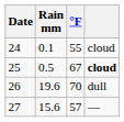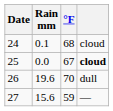24 | °F: 55 -> 68
25 | Rain mm: 0.5 -> 0.0
27 | °F: 57 -> 59
